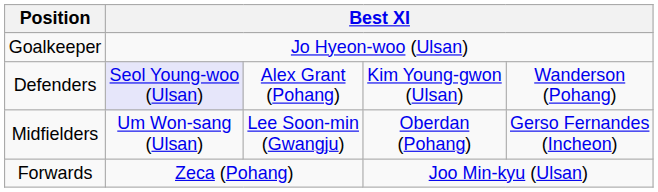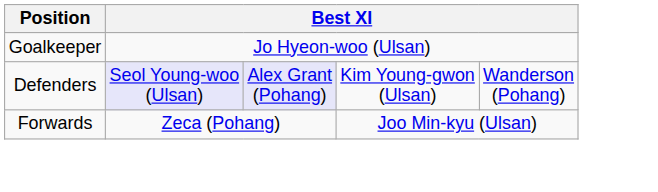Defenders | column 3: no background -> lavender background
- row: Midfielders | Um Won-sang (Ulsan) | Lee Soon-min (Gwangju) | Oberdan (Pohang) | Gerso Fernandes (Incheon)
